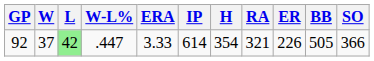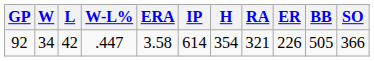92 | W: 37 -> 34
92 | L: lightgreen background -> no background
92 | ERA: 3.33 -> 3.58
